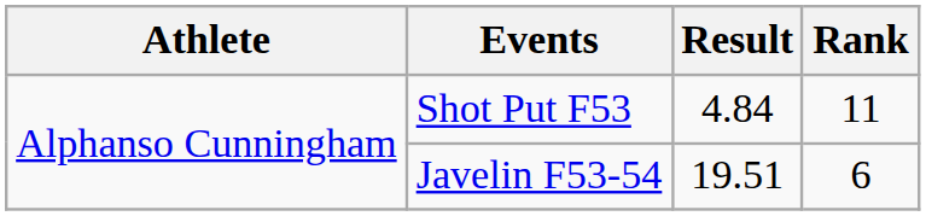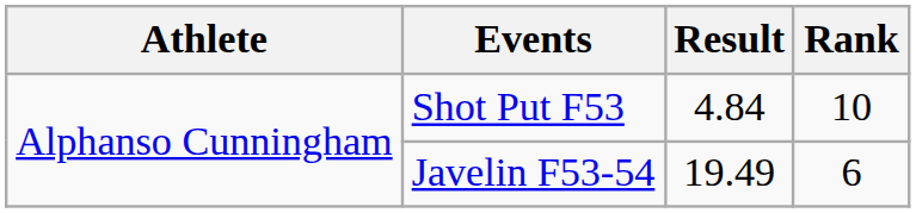Shot Put F53 | Rank: 11 -> 10
Javelin F53-54 | Result: 19.51 -> 19.49
